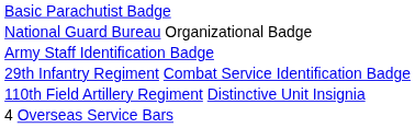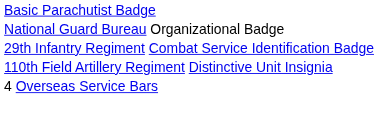- row: Army Staff Identification Badge
